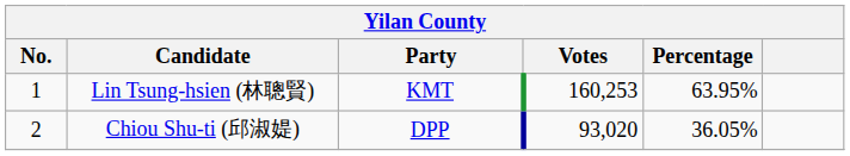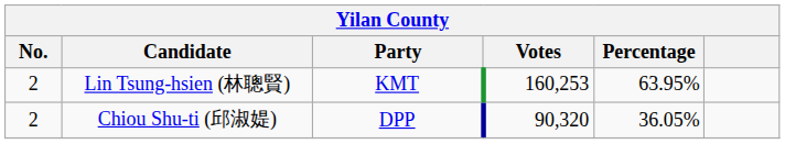Lin Tsung-hsien (林聰賢) | No.: 1 -> 2
Chiou Shu-ti (邱淑媞) | Votes: 93,020 -> 90,320
